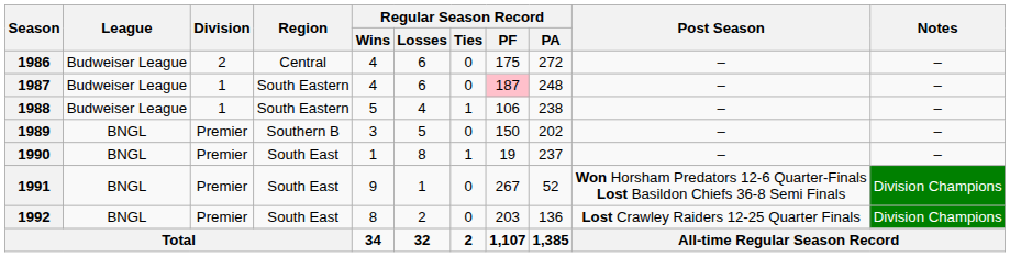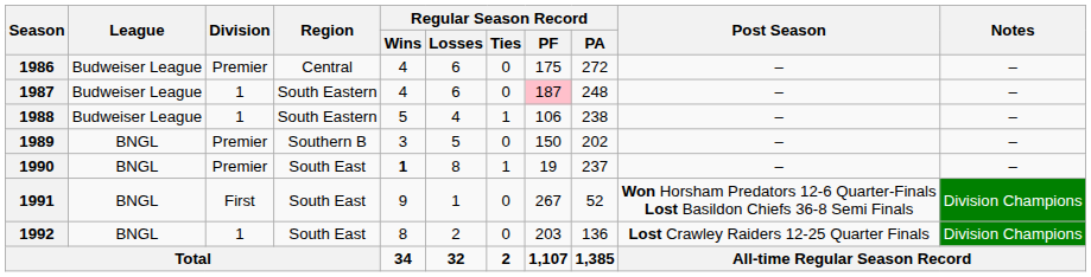1986 | Division: 2 -> Premier
1990 | Regular Season Record / Wins: normal -> bold
1991 | Division: Premier -> First
1992 | Division: Premier -> 1
